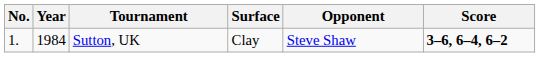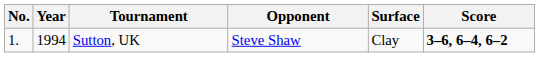columns swapped: Surface <-> Opponent
Sutton, UK | Year: 1984 -> 1994
